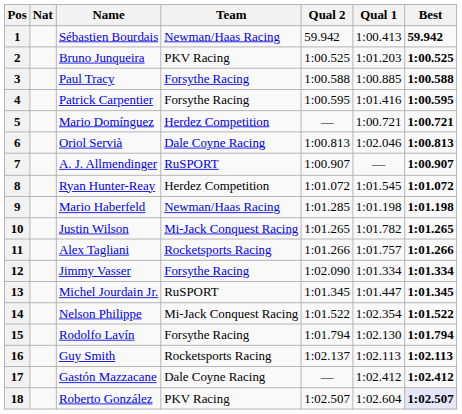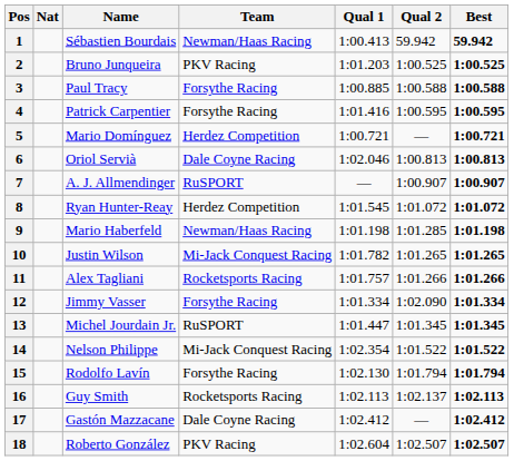columns swapped: Qual 1 <-> Qual 2
18 | Best: lavender background -> no background
